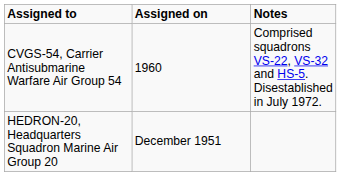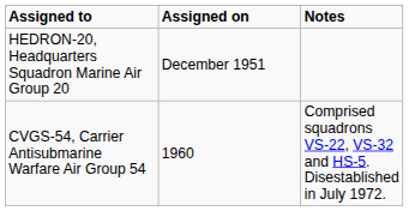rows swapped: HEDRON-20, Headquarters Squadron Marine Air Group 20 <-> CVGS-54, Carrier Antisubmarine Warfare Air Group 54
